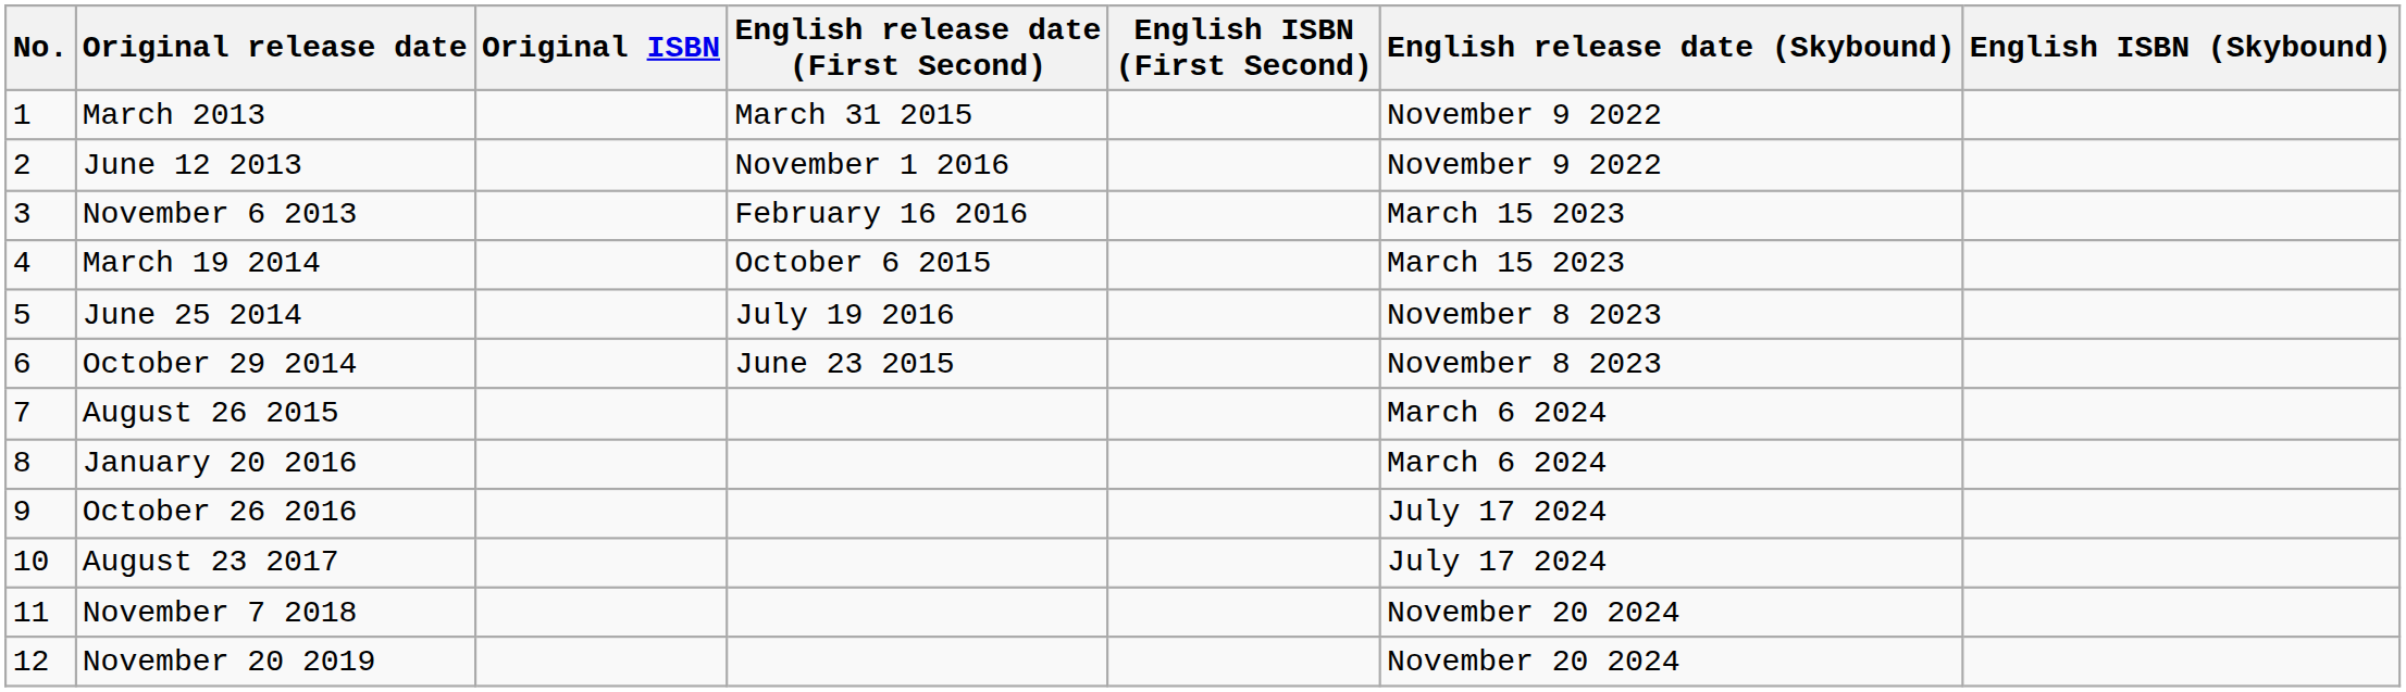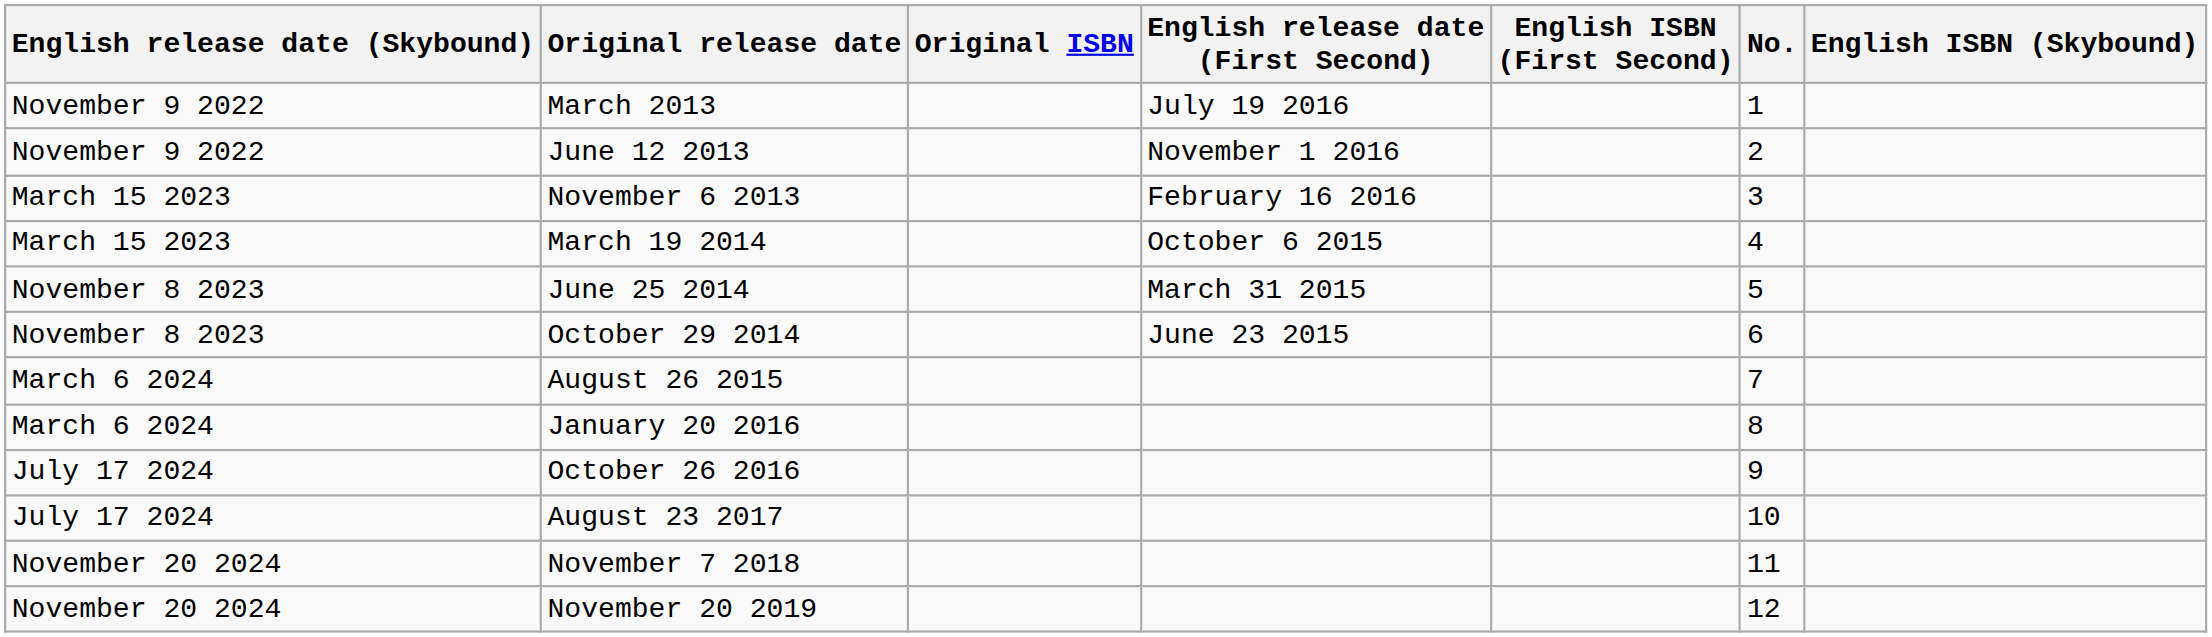columns swapped: No. <-> English release date (Skybound)
March 2013 | English release date (First Second): March 31 2015 -> July 19 2016
June 25 2014 | English release date (First Second): July 19 2016 -> March 31 2015
